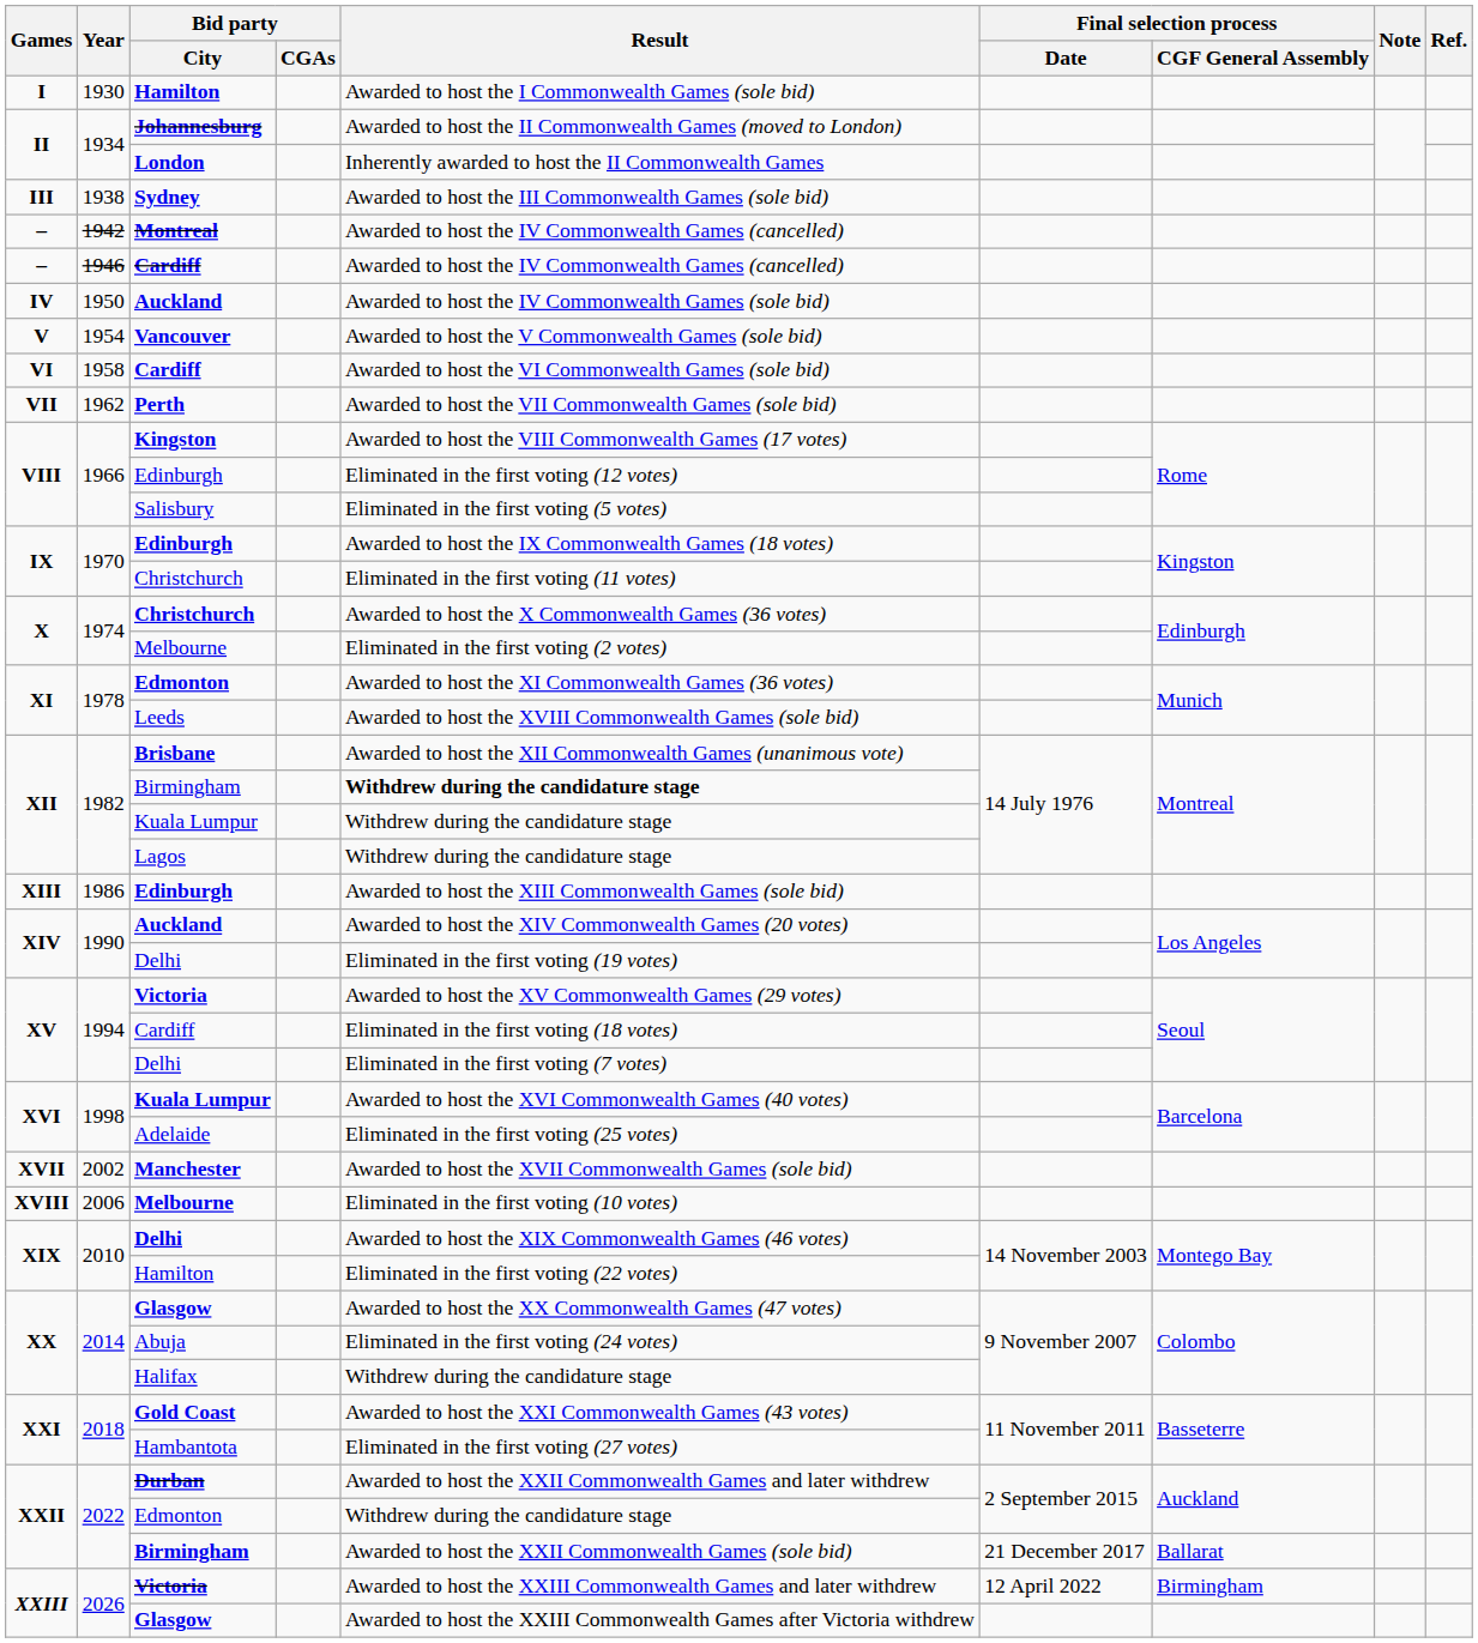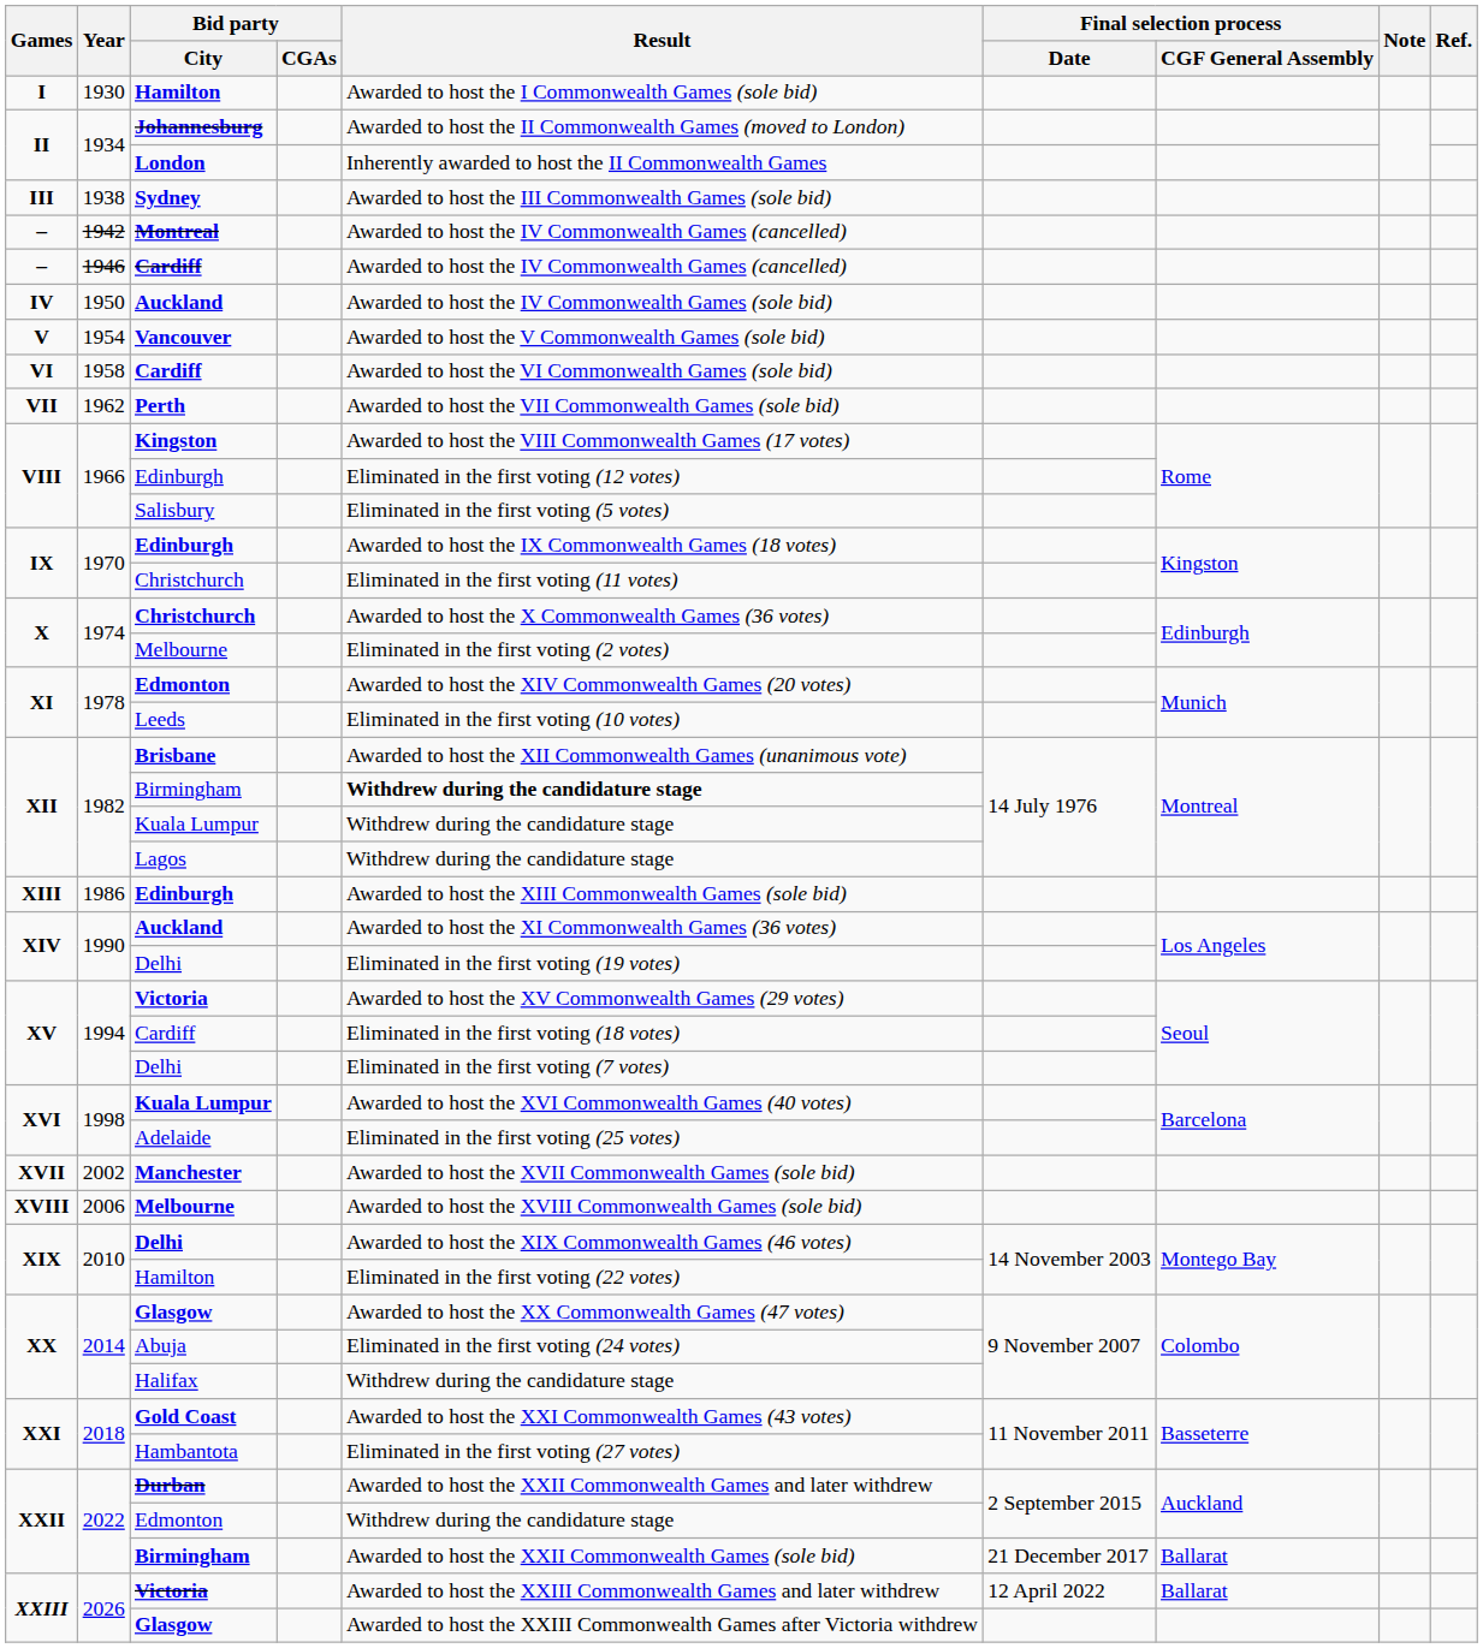1978 / Edmonton | Result: Awarded to host the XI Commonwealth Games (36 votes) -> Awarded to host the XIV Commonwealth Games (20 votes)
Leeds | Result: Awarded to host the XVIII Commonwealth Games (sole bid) -> Eliminated in the first voting (10 votes)
1990 / Auckland | Result: Awarded to host the XIV Commonwealth Games (20 votes) -> Awarded to host the XI Commonwealth Games (36 votes)
2006 / Melbourne | Result: Eliminated in the first voting (10 votes) -> Awarded to host the XVIII Commonwealth Games (sole bid)
2026 / Victoria | Final selection process / CGF General Assembly: Birmingham -> Ballarat
